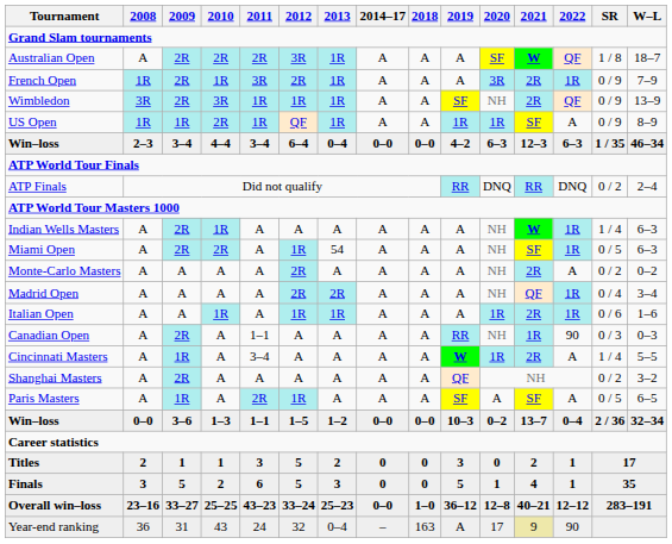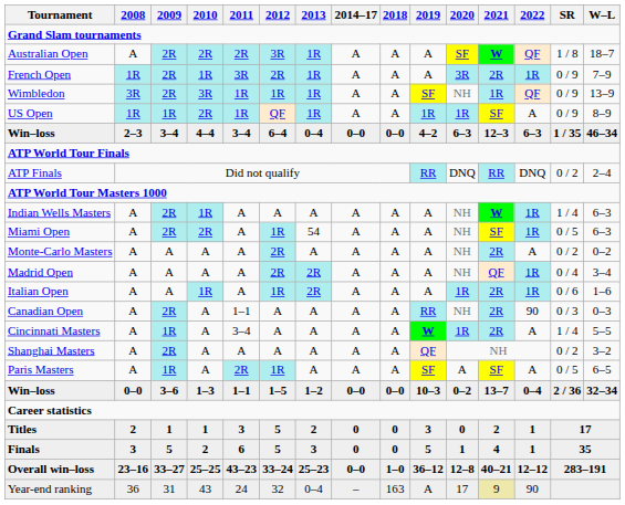Wimbledon | 2021: 2R -> 1R
Italian Open | 2013: 1R -> 2R
Canadian Open | 2021: 1R -> 2R
